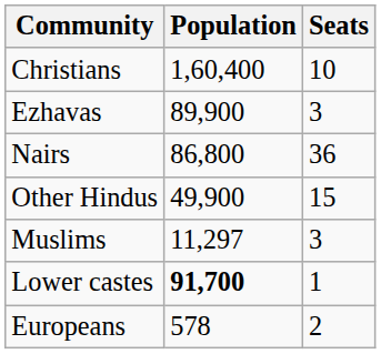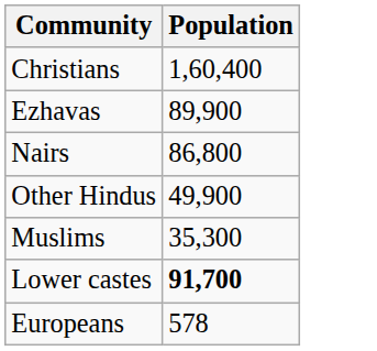- column: Seats | 10 | 3 | 36 | 15 | 3 | 1 | 2
Muslims | Population: 11,297 -> 35,300
